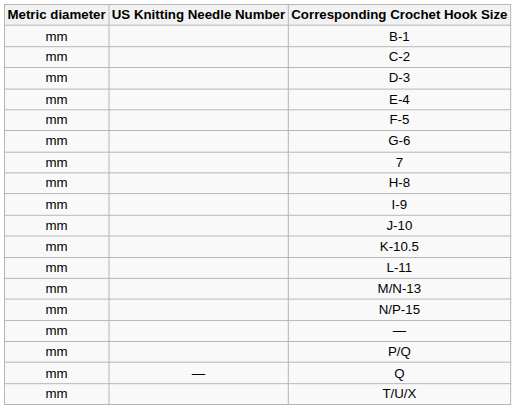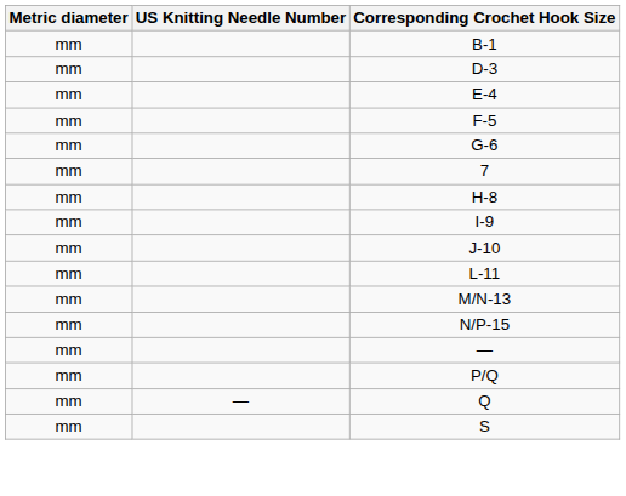- row: mm | C-2
- row: mm | K-10.5
+ row: mm | S
- row: mm | T/U/X
